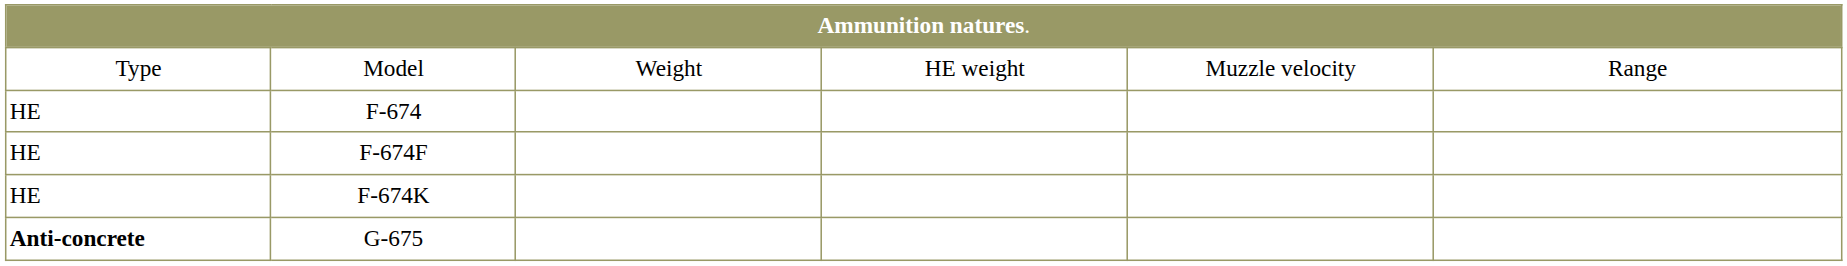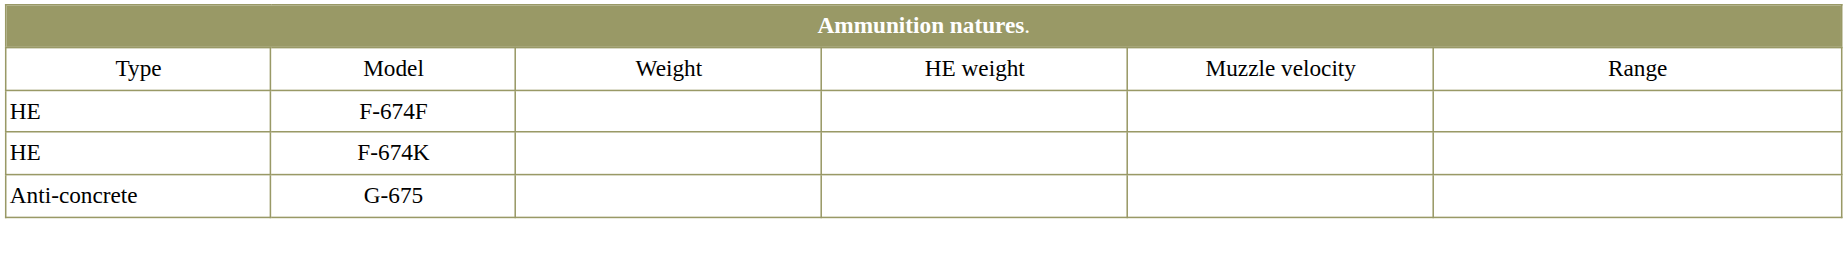- row: HE | F-674
G-675 | column 1: bold -> normal
